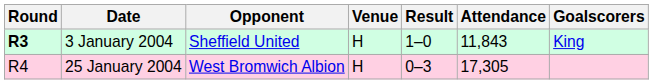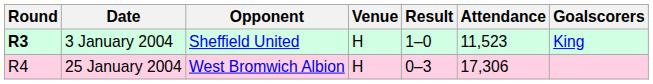3 January 2004 | Attendance: 11,843 -> 11,523
25 January 2004 | Attendance: 17,305 -> 17,306
